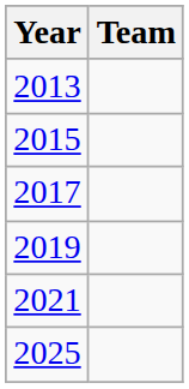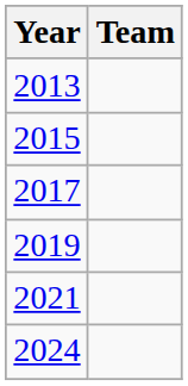+ row: 2024
- row: 2025
